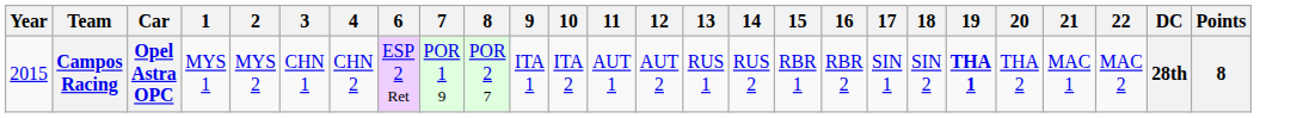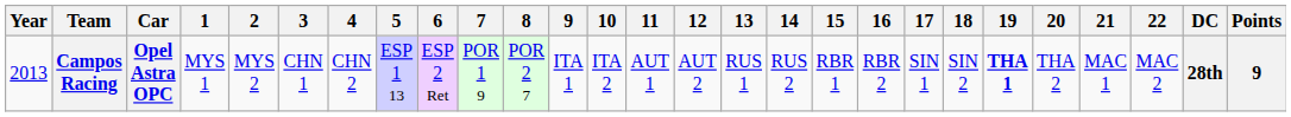+ column: 5 | ESP 1 13
Campos Racing | Year: 2015 -> 2013
Campos Racing | Points: 8 -> 9
